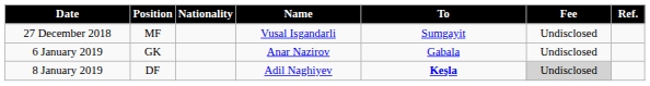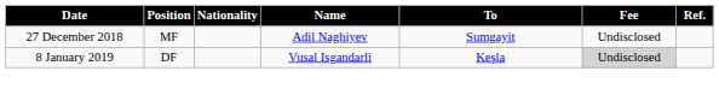27 December 2018 | Name: Vusal Isgandarli -> Adil Naghiyev
- row: 6 January 2019 | GK | Anar Nazirov | Gabala | Undisclosed
8 January 2019 | Name: Adil Naghiyev -> Vusal Isgandarli
8 January 2019 | To: bold -> normal
